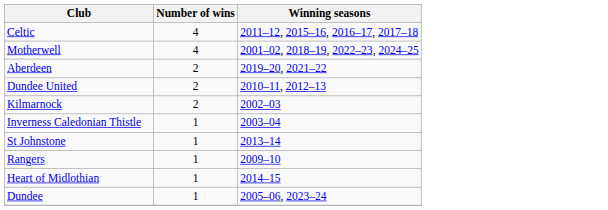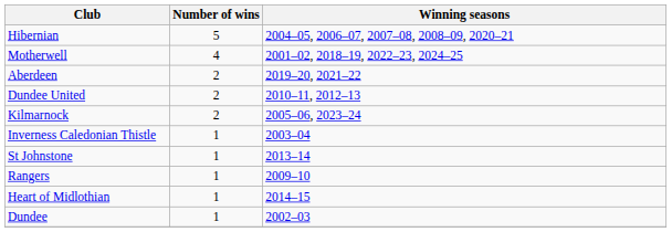+ row: Hibernian | 5 | 2004–05, 2006–07, 2007–08, 2008–09, 2020–21
- row: Celtic | 4 | 2011–12, 2015–16, 2016–17, 2017–18
Kilmarnock | Winning seasons: 2002–03 -> 2005–06, 2023–24
Dundee | Winning seasons: 2005–06, 2023–24 -> 2002–03
